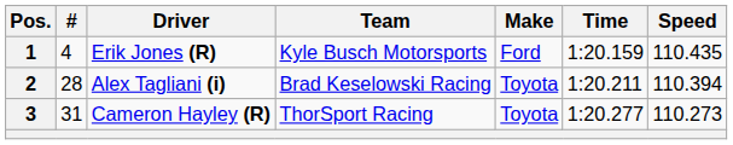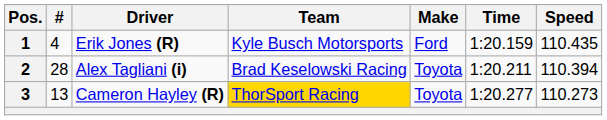3 | #: 31 -> 13
3 | Team: no background -> gold background
